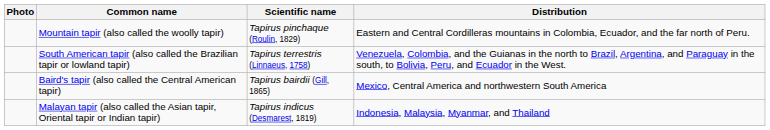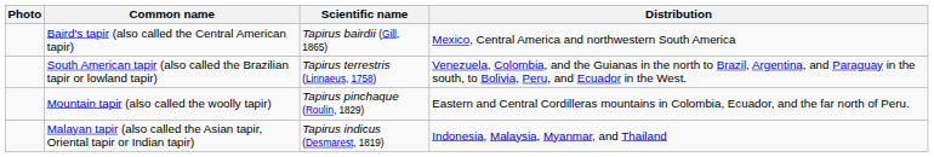rows swapped: Baird's tapir (also called the Central American tapir) <-> Mountain tapir (also called the woolly tapir)
